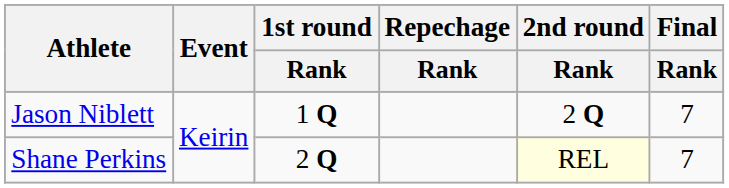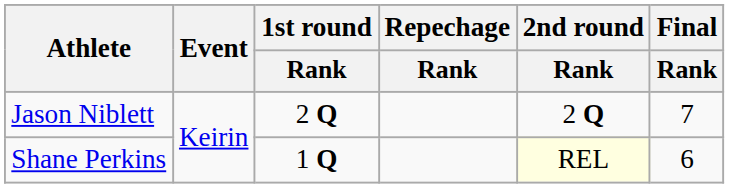Jason Niblett | 1st round / Rank: 1 Q -> 2 Q
Shane Perkins | 1st round / Rank: 2 Q -> 1 Q
Shane Perkins | Final / Rank: 7 -> 6
